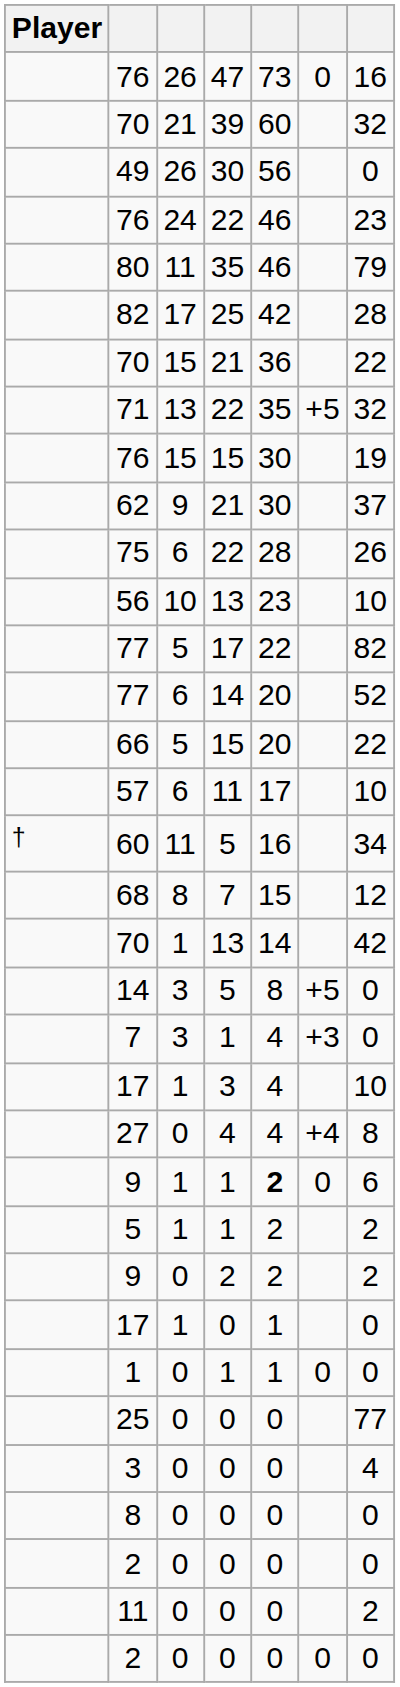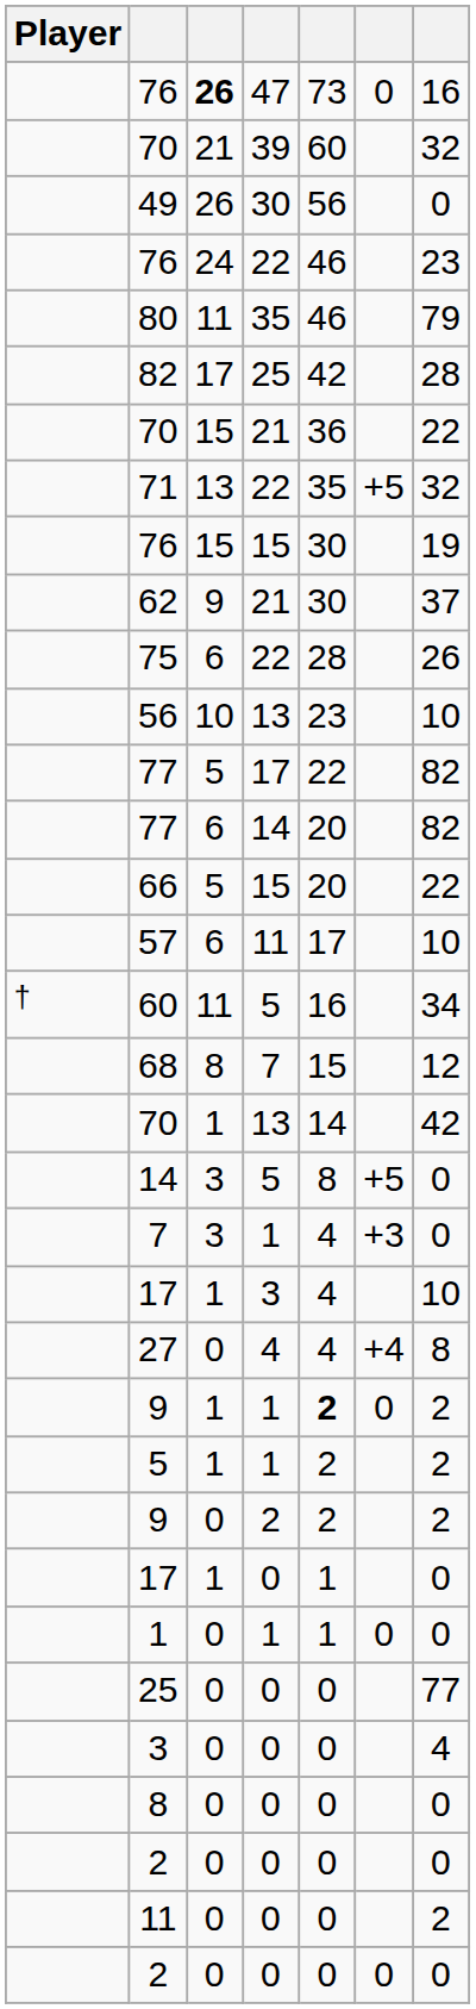76 / 47 | column 3: normal -> bold
77 / 14 | column 7: 52 -> 82
9 / 1 | column 7: 6 -> 2
